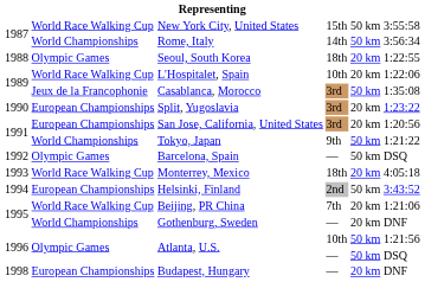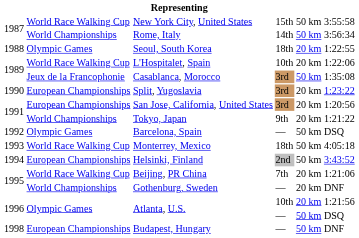Tokyo, Japan | column 5: 50 km -> 20 km
Monterrey, Mexico | column 5: 20 km -> 50 km
Atlanta, U.S. / 10th | column 5: 50 km -> 20 km
Budapest, Hungary | column 5: 20 km -> 50 km
